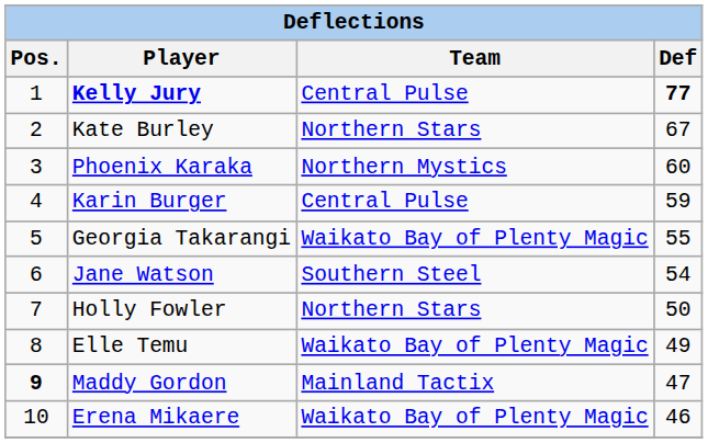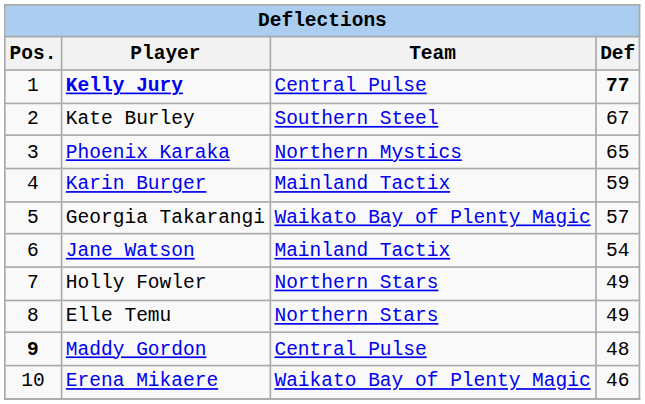Kate Burley | Team: Northern Stars -> Southern Steel
Phoenix Karaka | Def: 60 -> 65
Karin Burger | Team: Central Pulse -> Mainland Tactix
Georgia Takarangi | Def: 55 -> 57
Jane Watson | Team: Southern Steel -> Mainland Tactix
Holly Fowler | Def: 50 -> 49
Elle Temu | Team: Waikato Bay of Plenty Magic -> Northern Stars
Maddy Gordon | Team: Mainland Tactix -> Central Pulse
Maddy Gordon | Def: 47 -> 48
